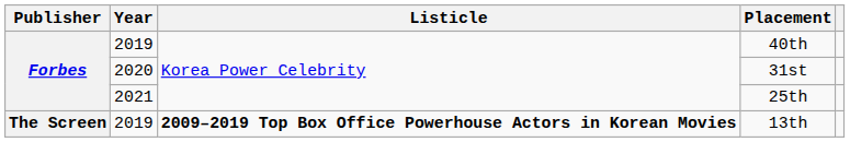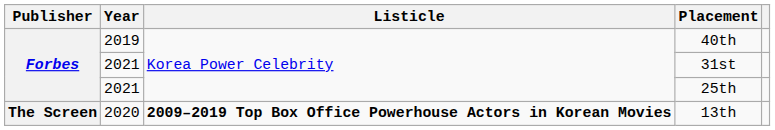31st | Year: 2020 -> 2021
13th | Year: 2019 -> 2020
